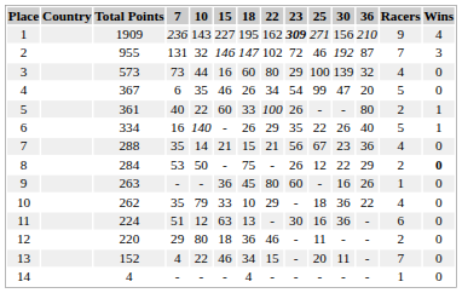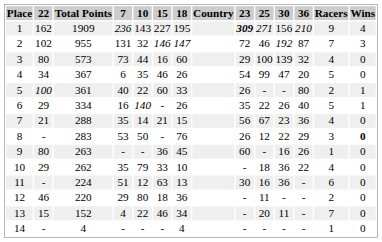columns swapped: Country <-> 22
8 | Total Points: 284 -> 283
8 | 18: 75 -> 76
8 | Racers: 2 -> 3
